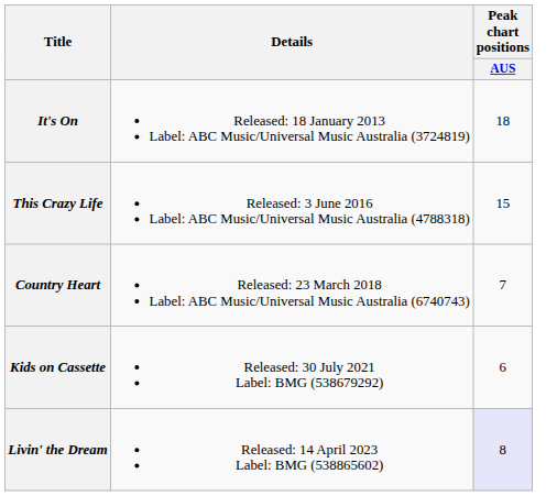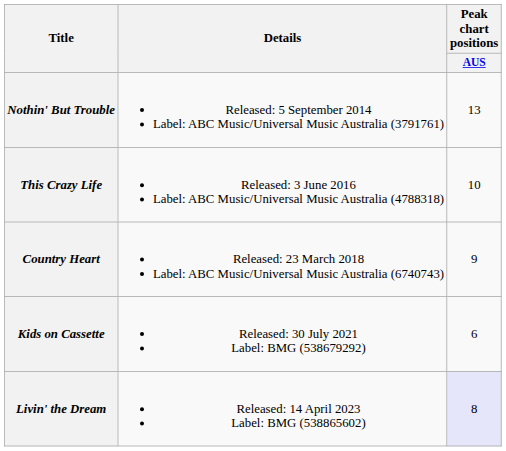- row: It's On | Released: 18 January 2013 Label: ABC Music/Universal Music Australia (3724819) | 18
+ row: Nothin' But Trouble | Released: 5 September 2014 Label: ABC Music/Universal Music Australia (3791761) | 13
This Crazy Life | Peak chart positions / AUS: 15 -> 10
Country Heart | Peak chart positions / AUS: 7 -> 9
